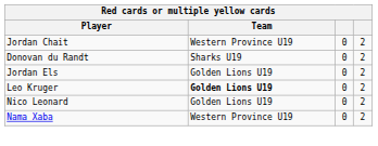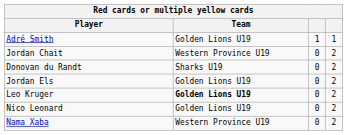+ row: Adré Smith | Golden Lions U19 | 1 | 1
